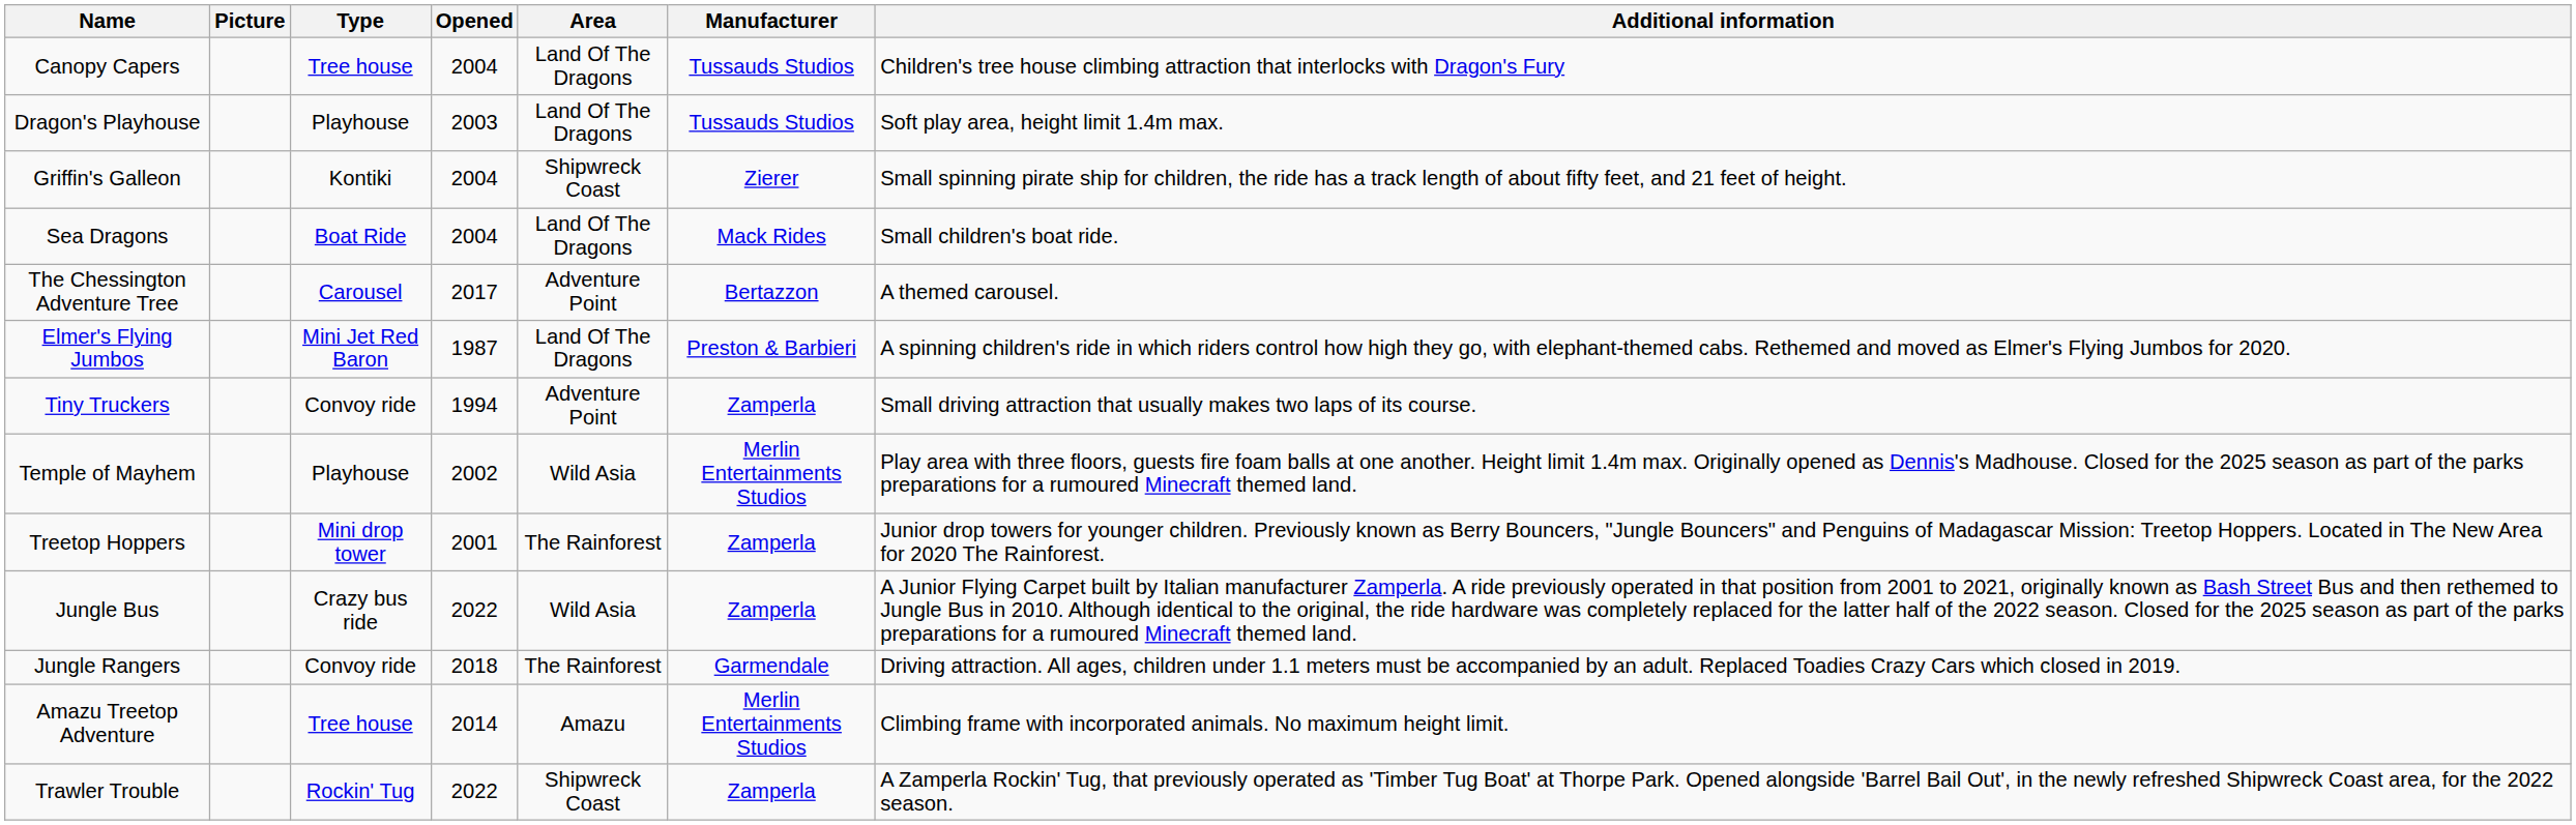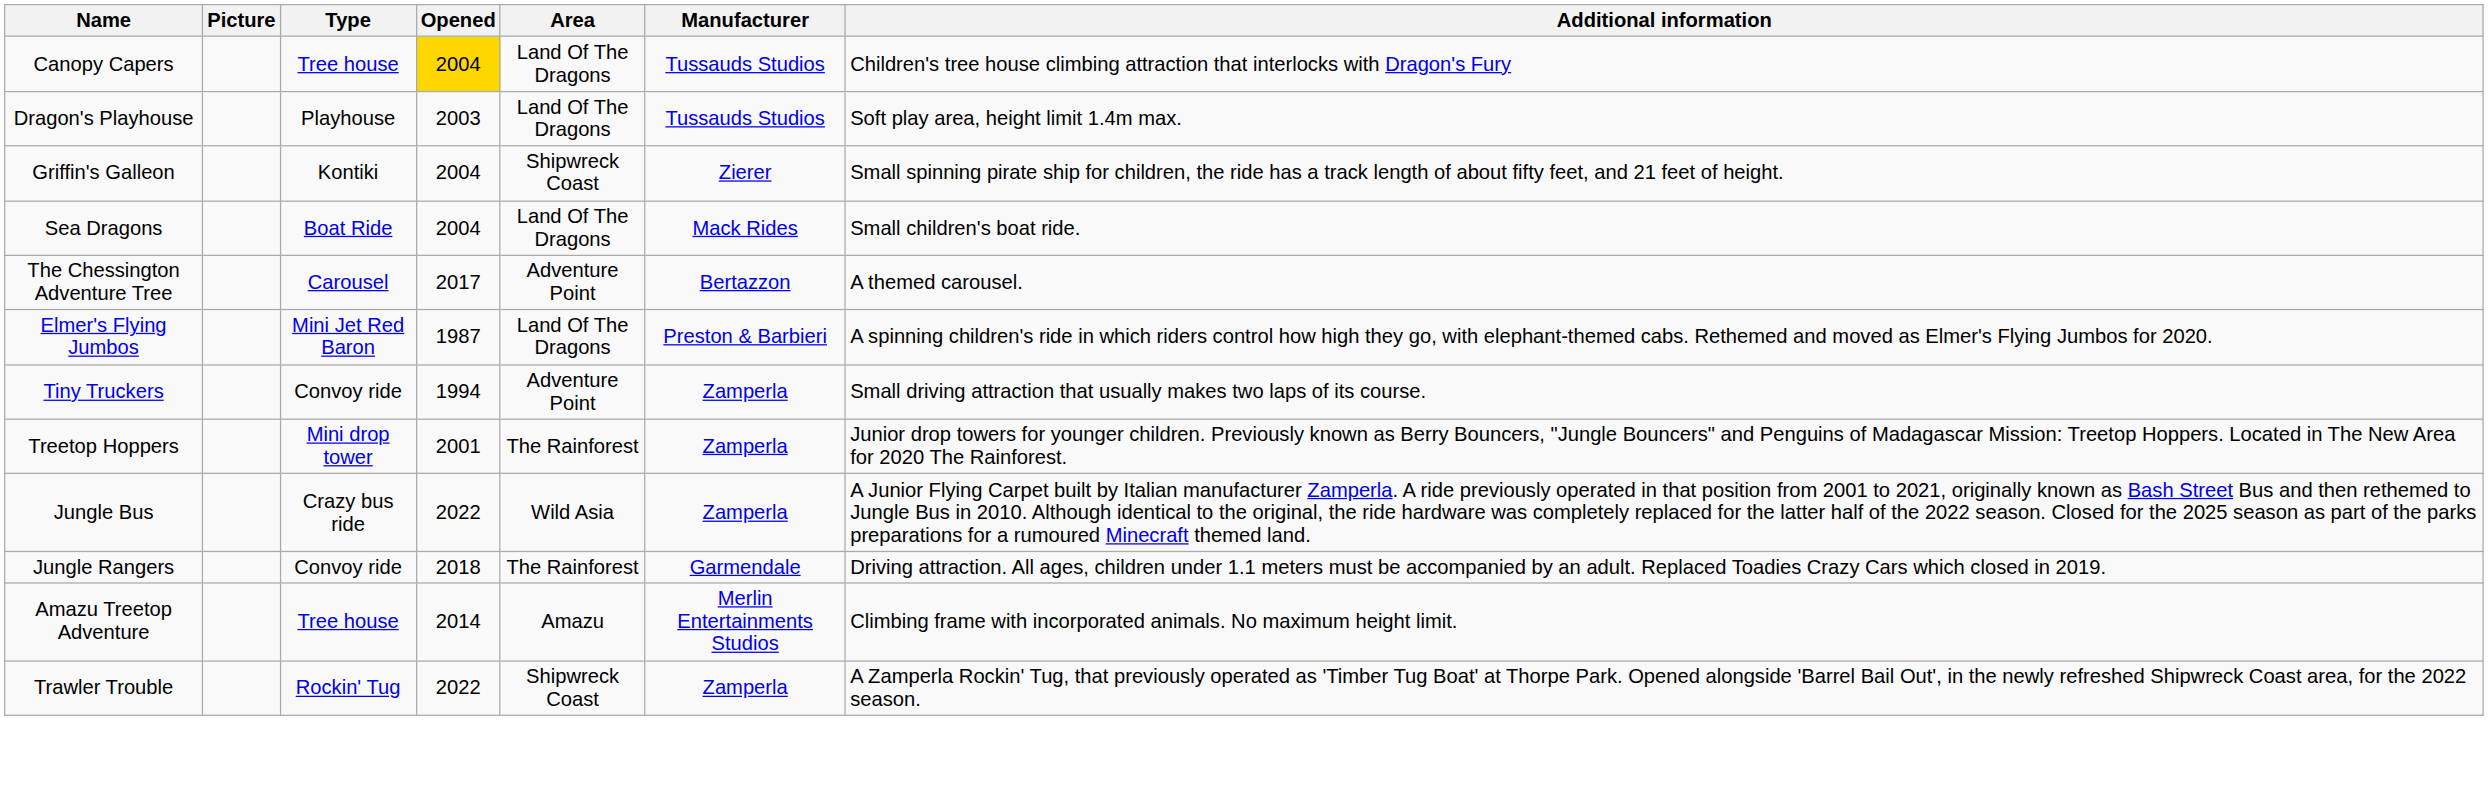Canopy Capers | Opened: no background -> gold background
- row: Temple of Mayhem | Playhouse | 2002 | Wild Asia | Merlin Entertainments Studios | Play area with three floors, guests fire foam balls at one another. Height limit 1.4m max. Originally opened as Dennis's Madhouse. Closed for the 2025 season as part of the parks preparations for a rumoured Minecraft themed land.
